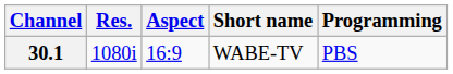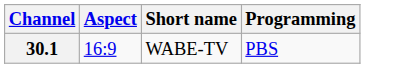- column: Res. | 1080i
